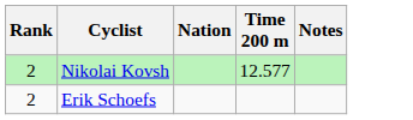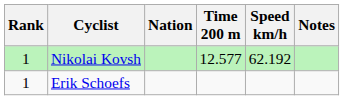+ column: Speed km/h | 62.192
Nikolai Kovsh | Rank: 2 -> 1
Erik Schoefs | Rank: 2 -> 1
